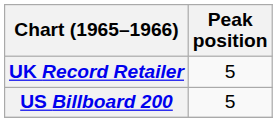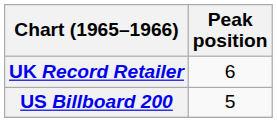UK Record Retailer | Peak position: 5 -> 6
